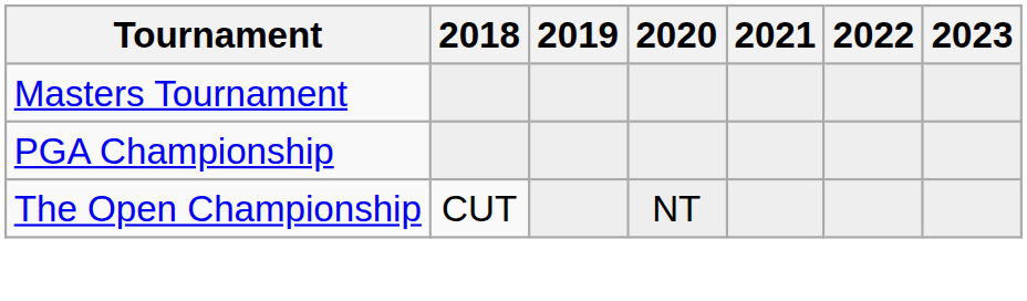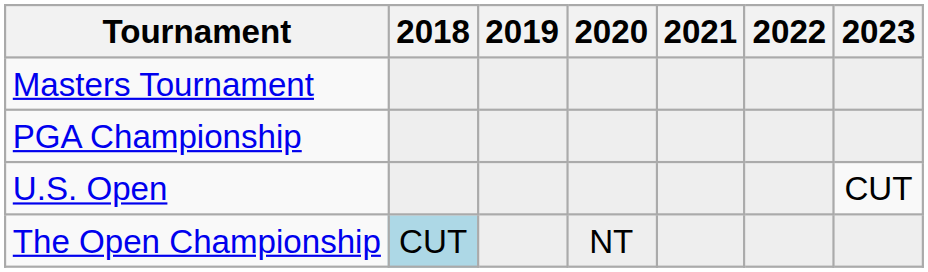+ row: U.S. Open | CUT
The Open Championship | 2018: no background -> lightblue background
